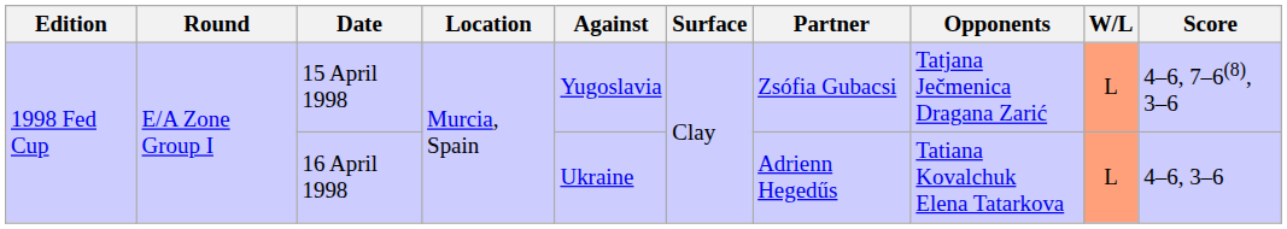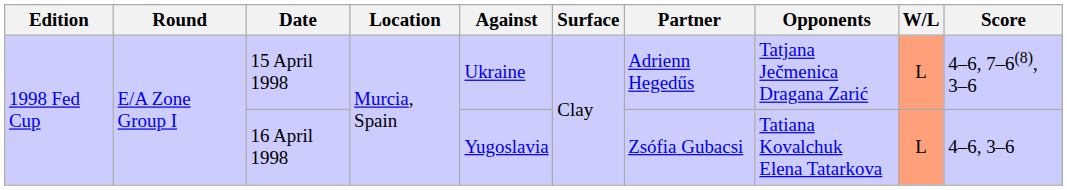15 April 1998 | Against: Yugoslavia -> Ukraine
15 April 1998 | Partner: Zsófia Gubacsi -> Adrienn Hegedűs
16 April 1998 | Against: Ukraine -> Yugoslavia
16 April 1998 | Partner: Adrienn Hegedűs -> Zsófia Gubacsi
